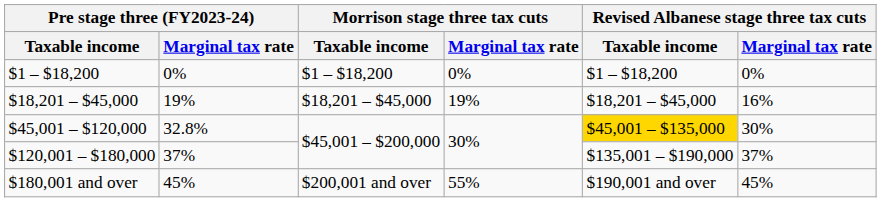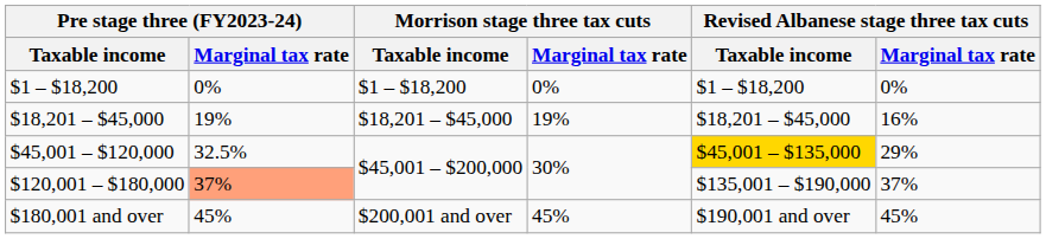$45,001 – $120,000 | Pre stage three (FY2023-24) / Marginal tax rate: 32.8% -> 32.5%
$45,001 – $120,000 | Revised Albanese stage three tax cuts / Marginal tax rate: 30% -> 29%
$120,001 – $180,000 | Pre stage three (FY2023-24) / Marginal tax rate: no background -> lightsalmon background
$180,001 and over | Morrison stage three tax cuts / Marginal tax rate: 55% -> 45%
